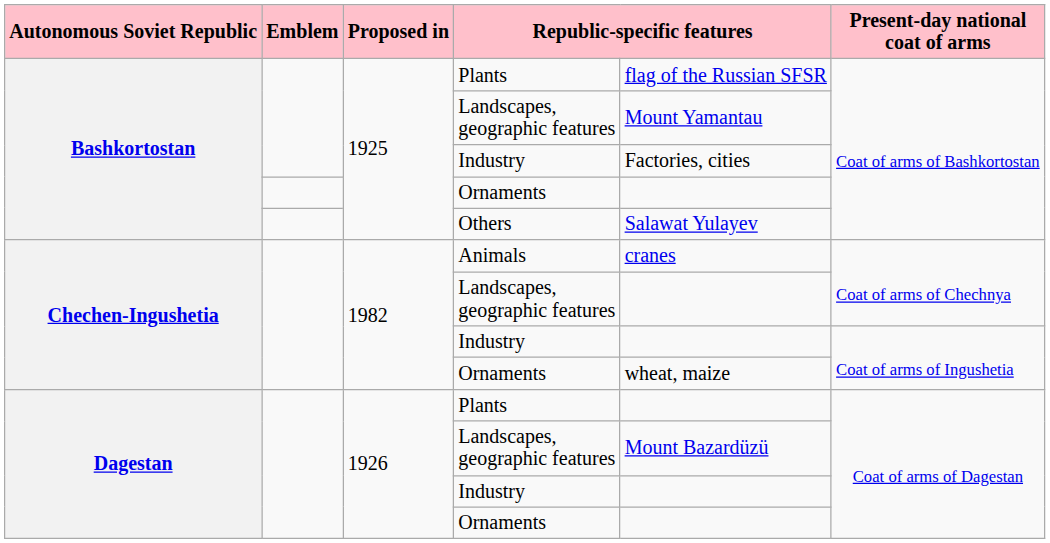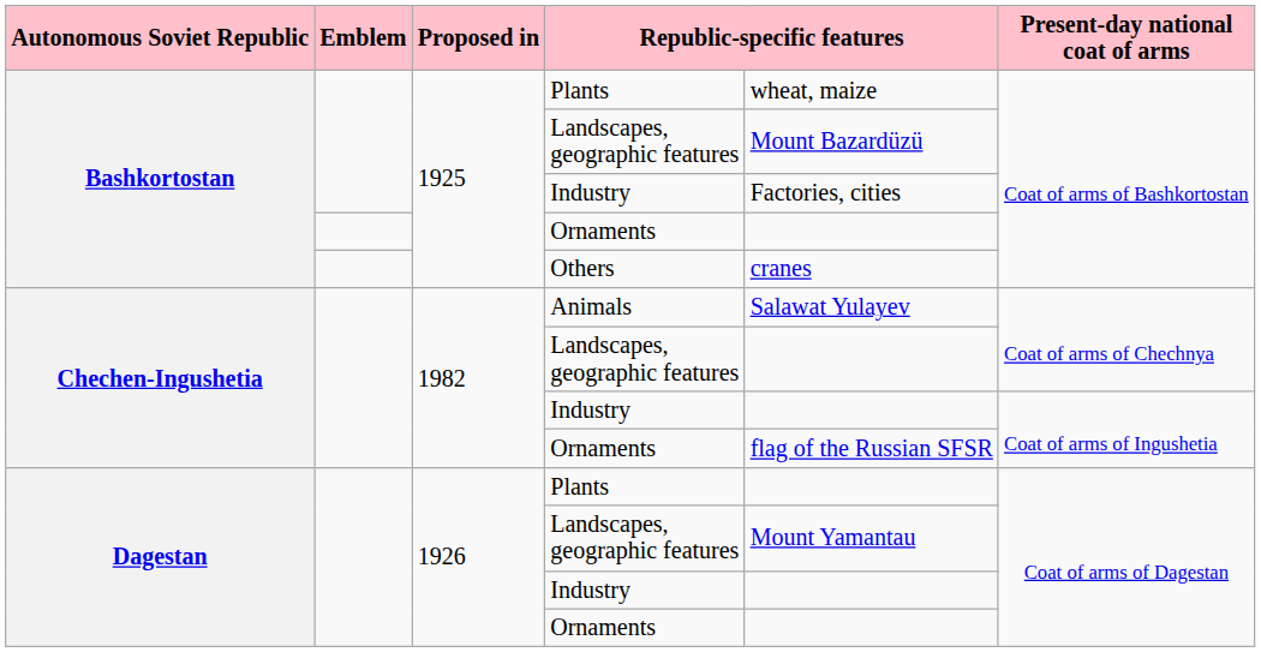Bashkortostan / Plants | column 5: flag of the Russian SFSR -> wheat, maize
Bashkortostan / Landscapes, geographic features | column 5: Mount Yamantau -> Mount Bazardüzü
Others | column 5: Salawat Yulayev -> cranes
Animals | column 5: cranes -> Salawat Yulayev
Chechen-Ingushetia / Ornaments | column 5: wheat, maize -> flag of the Russian SFSR
Dagestan / Landscapes, geographic features | column 5: Mount Bazardüzü -> Mount Yamantau
